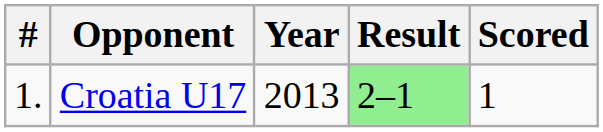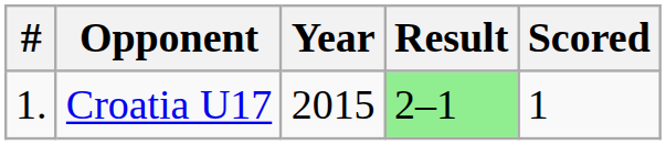Croatia U17 | Year: 2013 -> 2015
